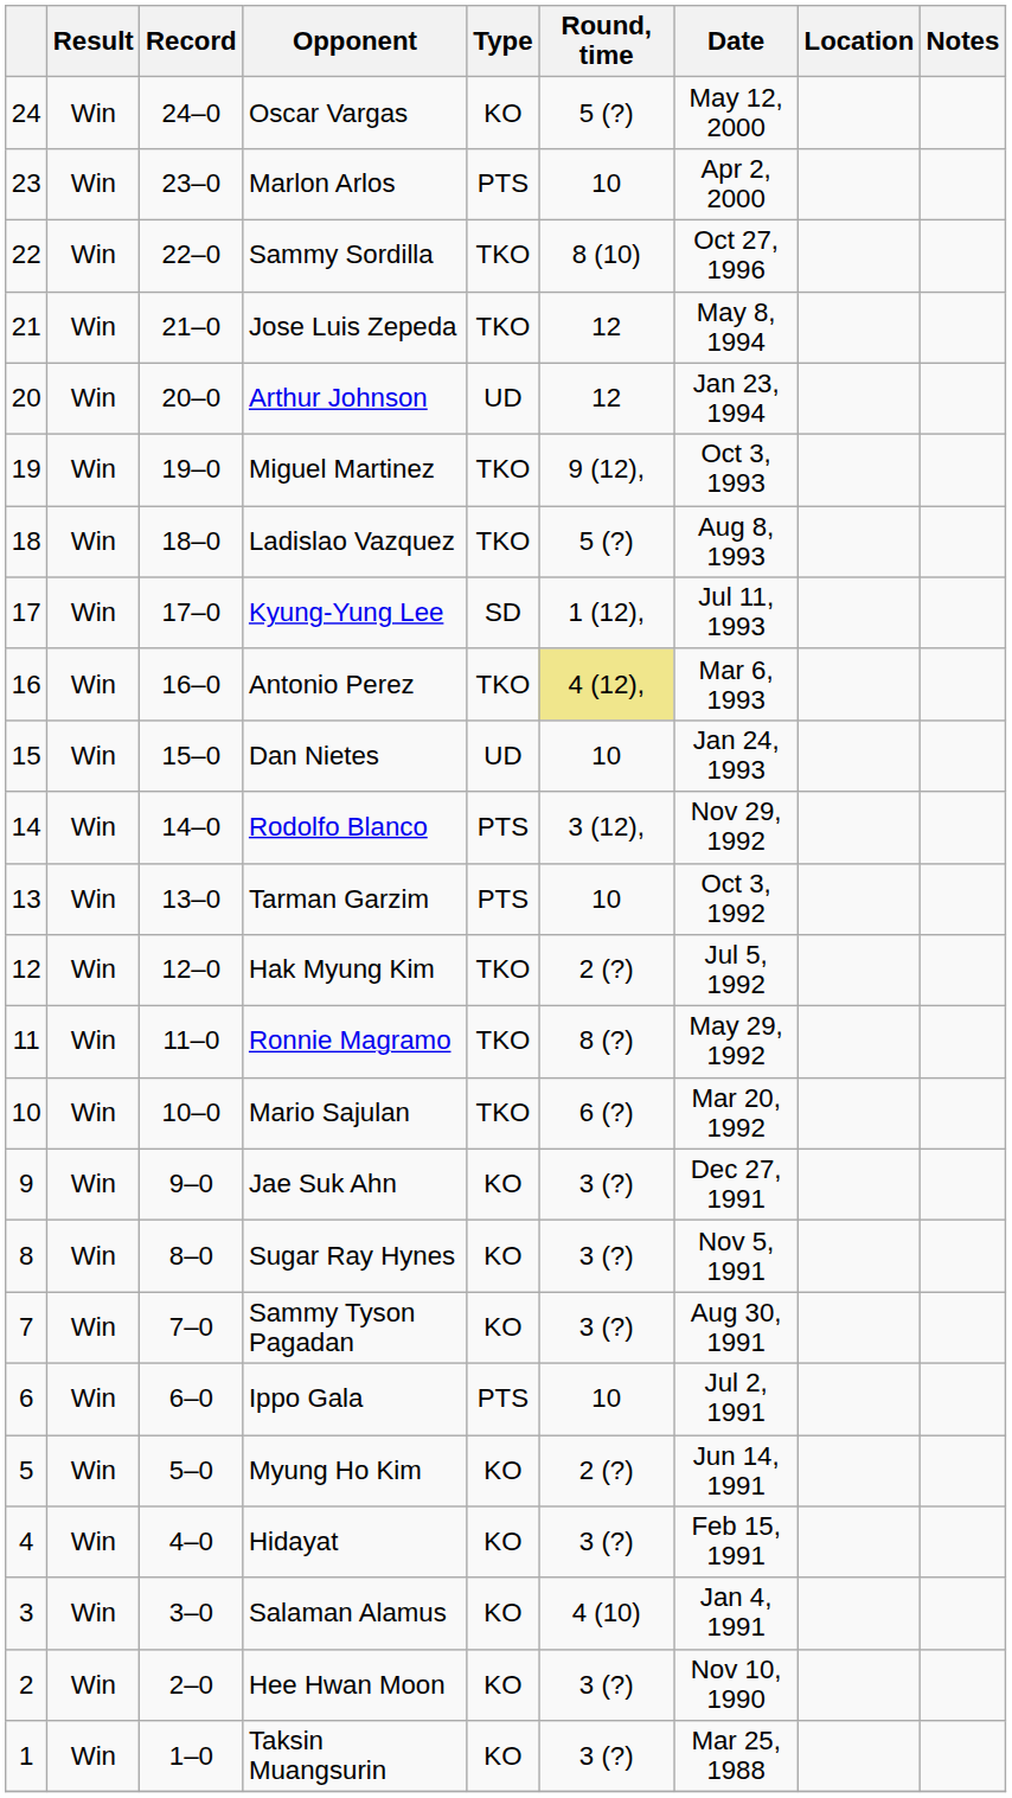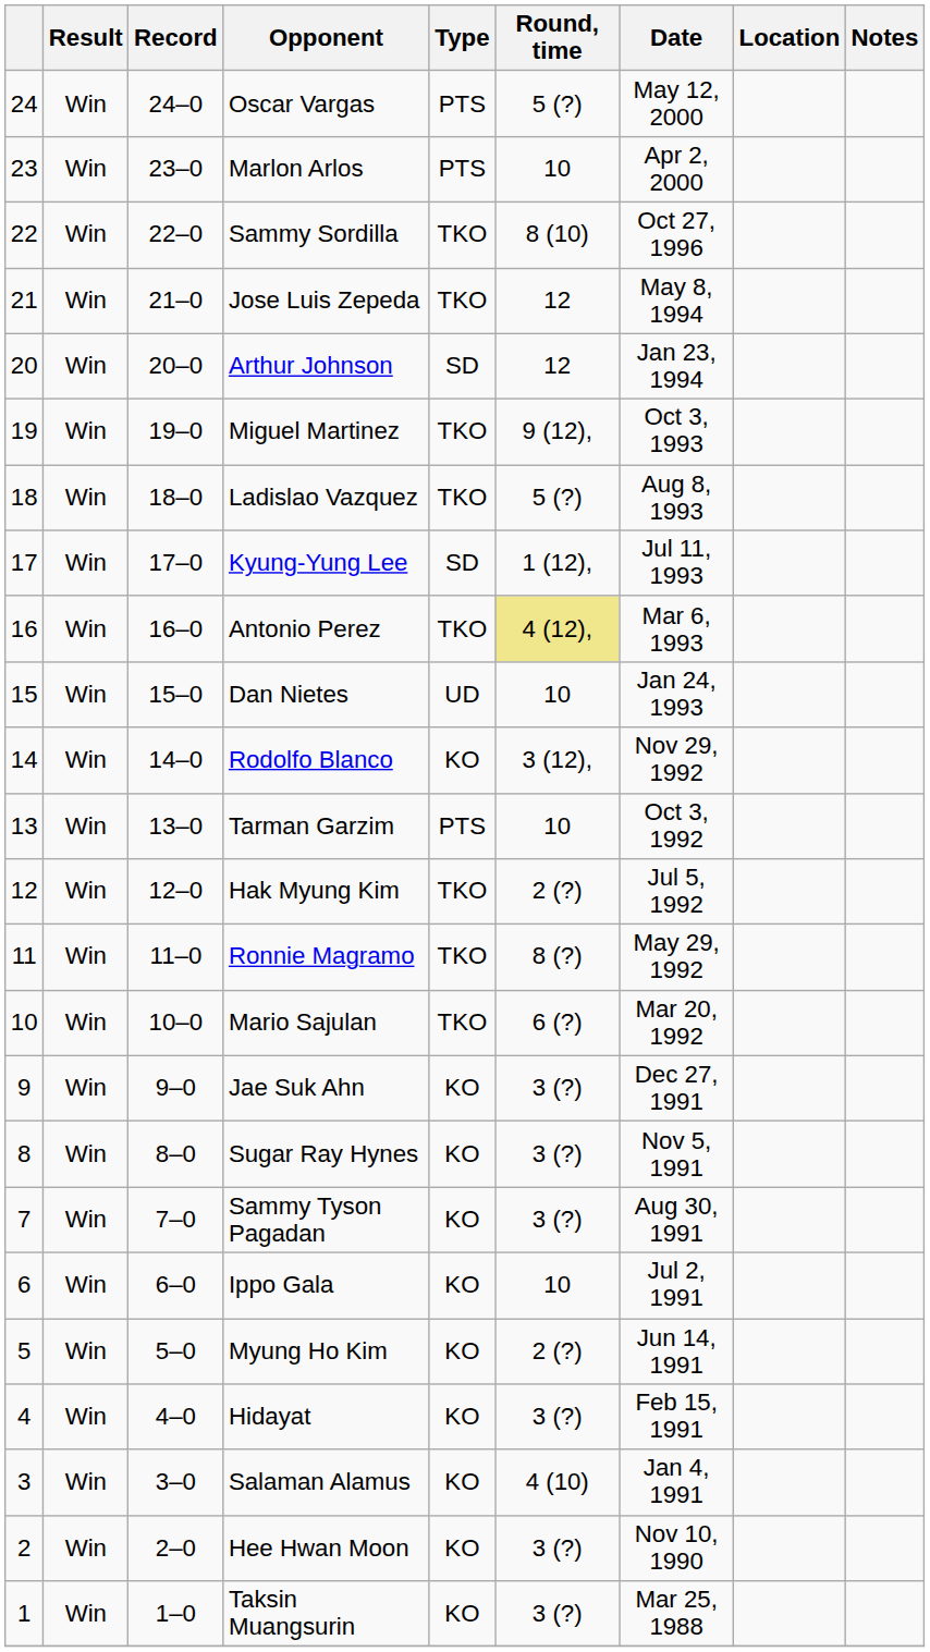Oscar Vargas | Type: KO -> PTS
Arthur Johnson | Type: UD -> SD
Rodolfo Blanco | Type: PTS -> KO
Ippo Gala | Type: PTS -> KO
